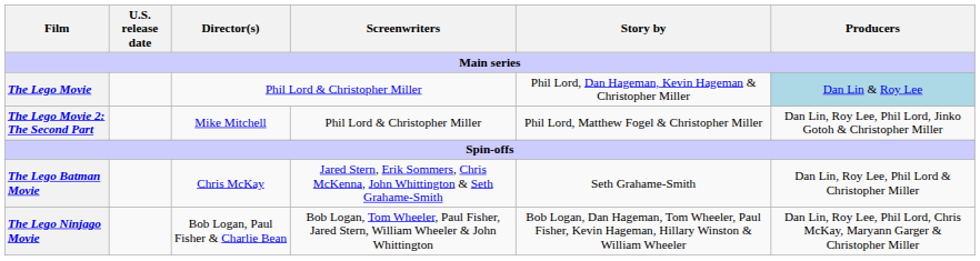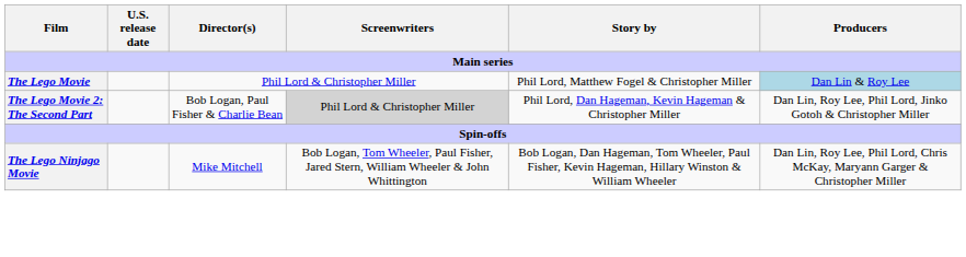The Lego Movie | Story by: Phil Lord, Dan Hageman, Kevin Hageman & Christopher Miller -> Phil Lord, Matthew Fogel & Christopher Miller
The Lego Movie 2: The Second Part | Director(s): Mike Mitchell -> Bob Logan, Paul Fisher & Charlie Bean
The Lego Movie 2: The Second Part | Screenwriters: no background -> lightgrey background
The Lego Movie 2: The Second Part | Story by: Phil Lord, Matthew Fogel & Christopher Miller -> Phil Lord, Dan Hageman, Kevin Hageman & Christopher Miller
- row: The Lego Batman Movie | Chris McKay | Jared Stern, Erik Sommers, Chris McKenna, John Whittington & Seth Grahame-Smith | Seth Grahame-Smith | Dan Lin, Roy Lee, Phil Lord & Christopher Miller
The Lego Ninjago Movie | Director(s): Bob Logan, Paul Fisher & Charlie Bean -> Mike Mitchell
